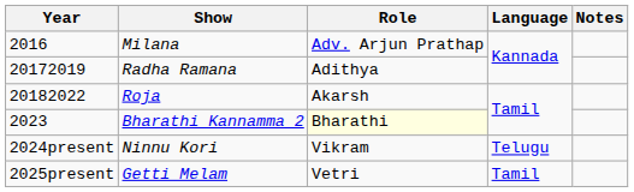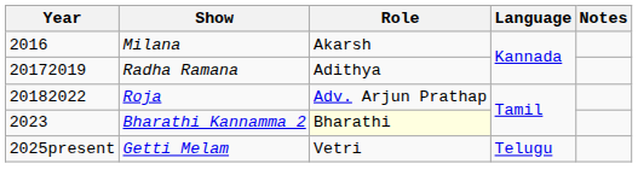Milana | Role: Adv. Arjun Prathap -> Akarsh
Roja | Role: Akarsh -> Adv. Arjun Prathap
- row: 2024present | Ninnu Kori | Vikram | Telugu
Getti Melam | Language: Tamil -> Telugu
